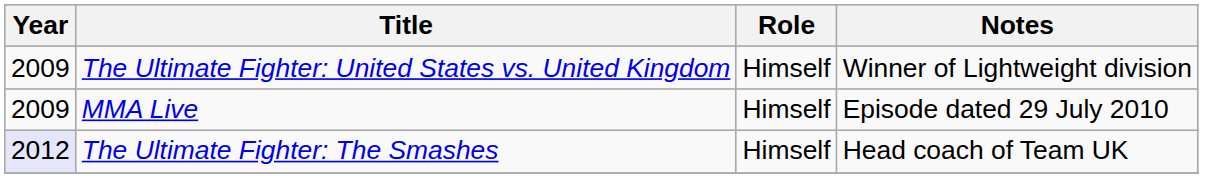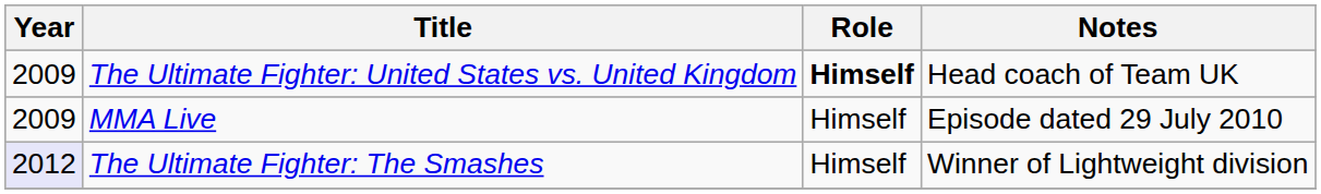The Ultimate Fighter: United States vs. United Kingdom | Role: normal -> bold
The Ultimate Fighter: United States vs. United Kingdom | Notes: Winner of Lightweight division -> Head coach of Team UK
The Ultimate Fighter: The Smashes | Notes: Head coach of Team UK -> Winner of Lightweight division
